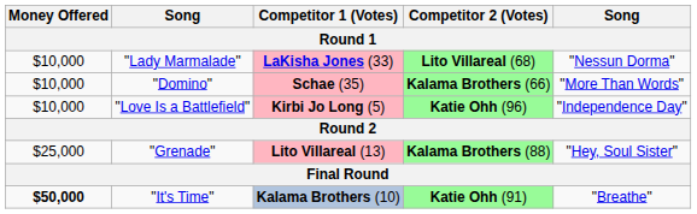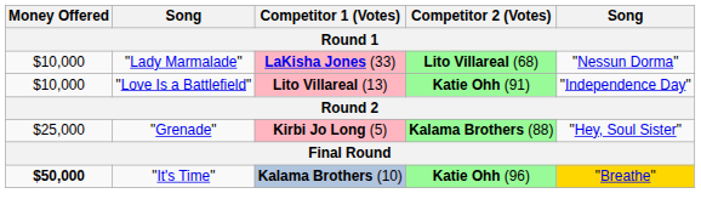- row: $10,000 | "Domino" | Schae (35) | Kalama Brothers (66) | "More Than Words"
"Love Is a Battlefield" | Competitor 1 (Votes): Kirbi Jo Long (5) -> Lito Villareal (13)
"Love Is a Battlefield" | Competitor 2 (Votes): Katie Ohh (96) -> Katie Ohh (91)
"Grenade" | Competitor 1 (Votes): Lito Villareal (13) -> Kirbi Jo Long (5)
"It's Time" | Competitor 2 (Votes): Katie Ohh (91) -> Katie Ohh (96)
"It's Time" | column 5: no background -> gold background
